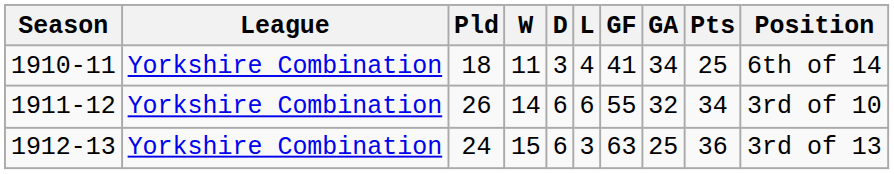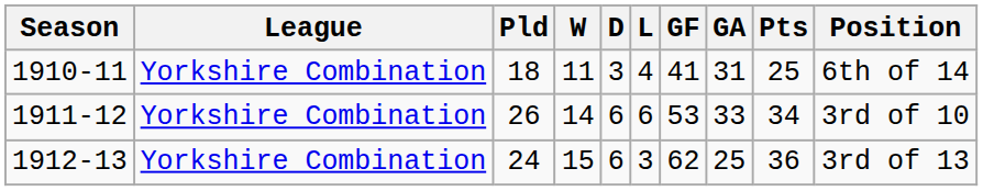1910-11 | GA: 34 -> 31
1911-12 | GF: 55 -> 53
1911-12 | GA: 32 -> 33
1912-13 | GF: 63 -> 62
